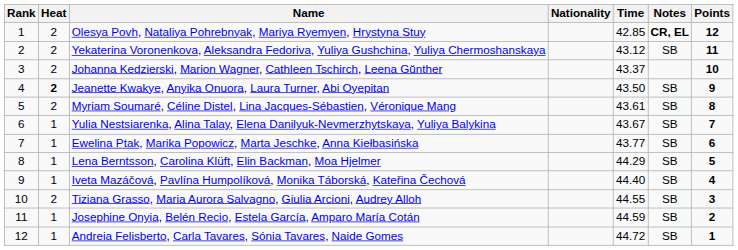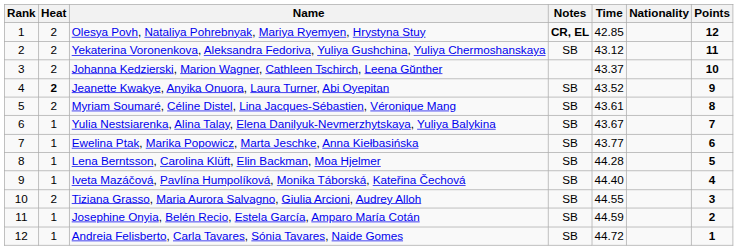columns swapped: Nationality <-> Notes
Jeanette Kwakye, Anyika Onuora, Laura Turner, Abi Oyepitan | Time: 43.50 -> 43.52
Lena Berntsson, Carolina Klüft, Elin Backman, Moa Hjelmer | Time: 44.29 -> 44.28
